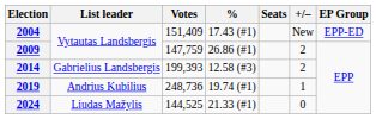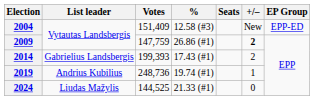2004 | %: 17.43 (#1) -> 12.58 (#3)
2009 | +/–: normal -> bold
2014 | %: 12.58 (#3) -> 17.43 (#1)
